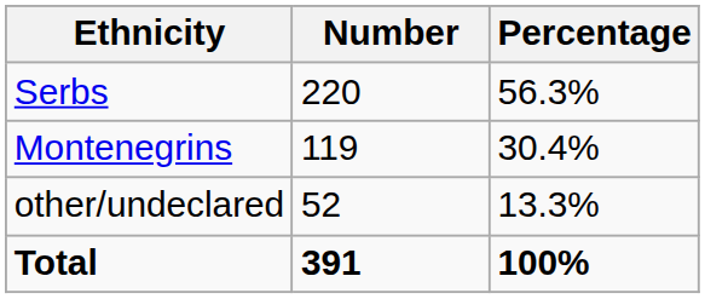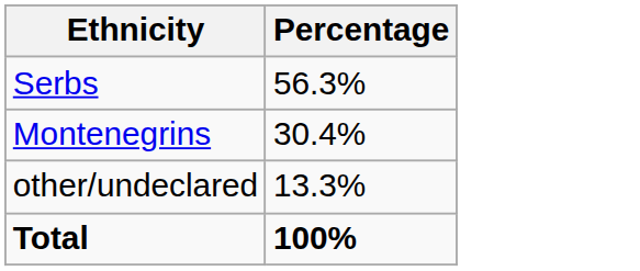- column: Number | 220 | 119 | 52 | 391
